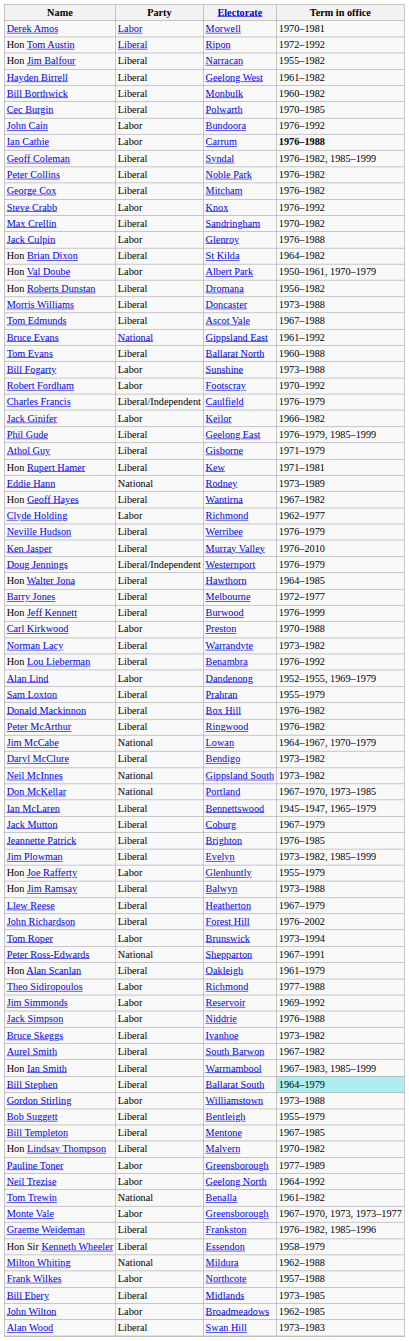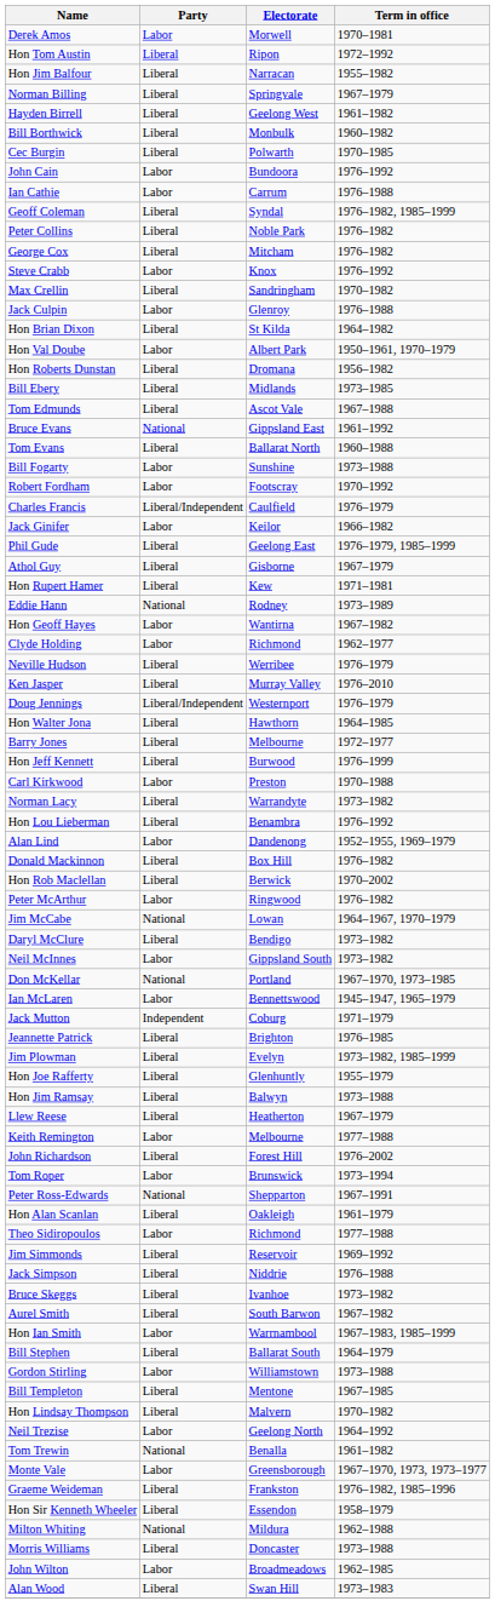+ row: Norman Billing | Liberal | Springvale | 1967–1979
Ian Cathie | Term in office: bold -> normal
rows swapped: Bill Ebery <-> Morris Williams
Athol Guy | Term in office: 1971–1979 -> 1967–1979
Hon Geoff Hayes | Party: Liberal -> Labor
- row: Sam Loxton | Liberal | Prahran | 1955–1979
+ row: Hon Rob Maclellan | Liberal | Berwick | 1970–2002
Peter McArthur | Party: Liberal -> Labor
Neil McInnes | Party: National -> Labor
Ian McLaren | Party: Liberal -> Labor
Jack Mutton | Party: Liberal -> Independent
Jack Mutton | Term in office: 1967–1979 -> 1971–1979
Hon Joe Rafferty | Party: Labor -> Liberal
+ row: Keith Remington | Labor | Melbourne | 1977–1988
Jim Simmonds | Party: Labor -> Liberal
Jack Simpson | Party: Labor -> Liberal
Hon Ian Smith | Party: Liberal -> Labor
Bill Stephen | Term in office: paleturquoise background -> no background
- row: Bob Suggett | Liberal | Bentleigh | 1955–1979
- row: Pauline Toner | Labor | Greensborough | 1977–1989
- row: Frank Wilkes | Labor | Northcote | 1957–1988
